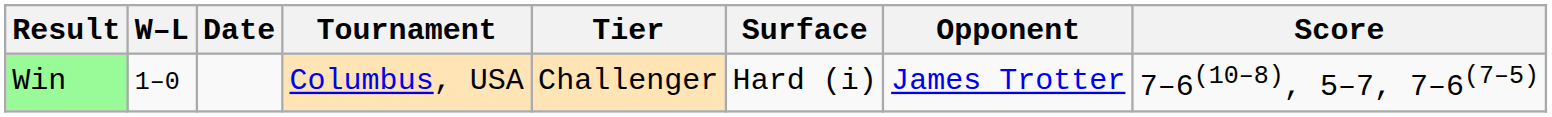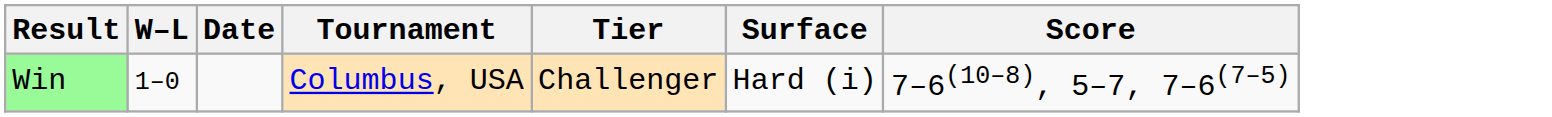- column: Opponent | James Trotter
